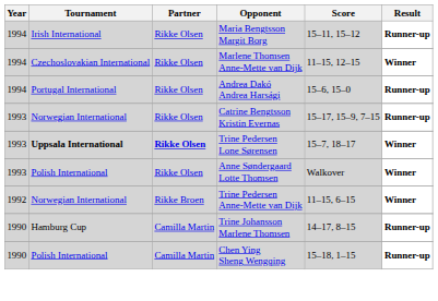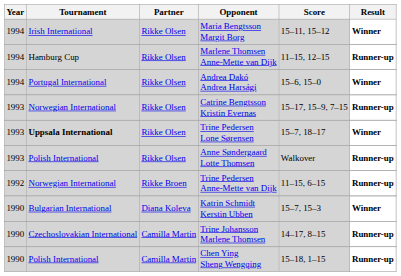Maria Bengtsson Margit Borg | Result: Runner-up -> Winner
Marlene Thomsen Anne-Mette van Dijk | Tournament: Czechoslovakian International -> Hamburg Cup
Marlene Thomsen Anne-Mette van Dijk | Result: Winner -> Runner-up
Andrea Dakó Andrea Harsági | Result: Runner-up -> Winner
Trine Pedersen Lone Sørensen | Partner: bold -> normal
Anne Søndergaard Lotte Thomsen | Result: Winner -> Runner-up
Trine Pedersen Anne-Mette van Dijk | Result: Winner -> Runner-up
+ row: 1990 | Bulgarian International | Diana Koleva | Katrin Schmidt Kerstin Ubben | 15–7, 15–3 | Winner
Trine Johansson Marlene Thomsen | Tournament: Hamburg Cup -> Czechoslovakian International
